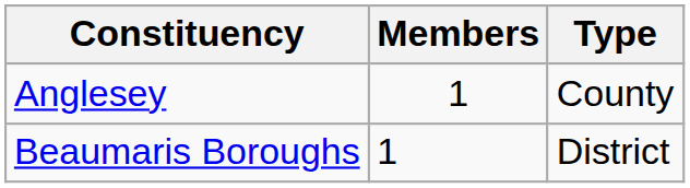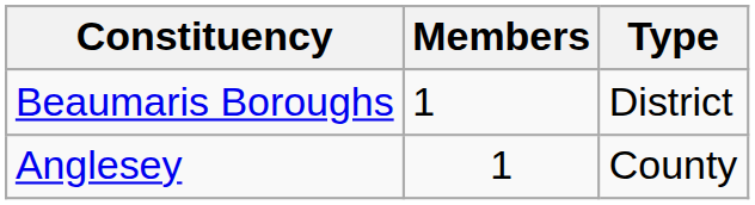rows swapped: Anglesey <-> Beaumaris Boroughs
